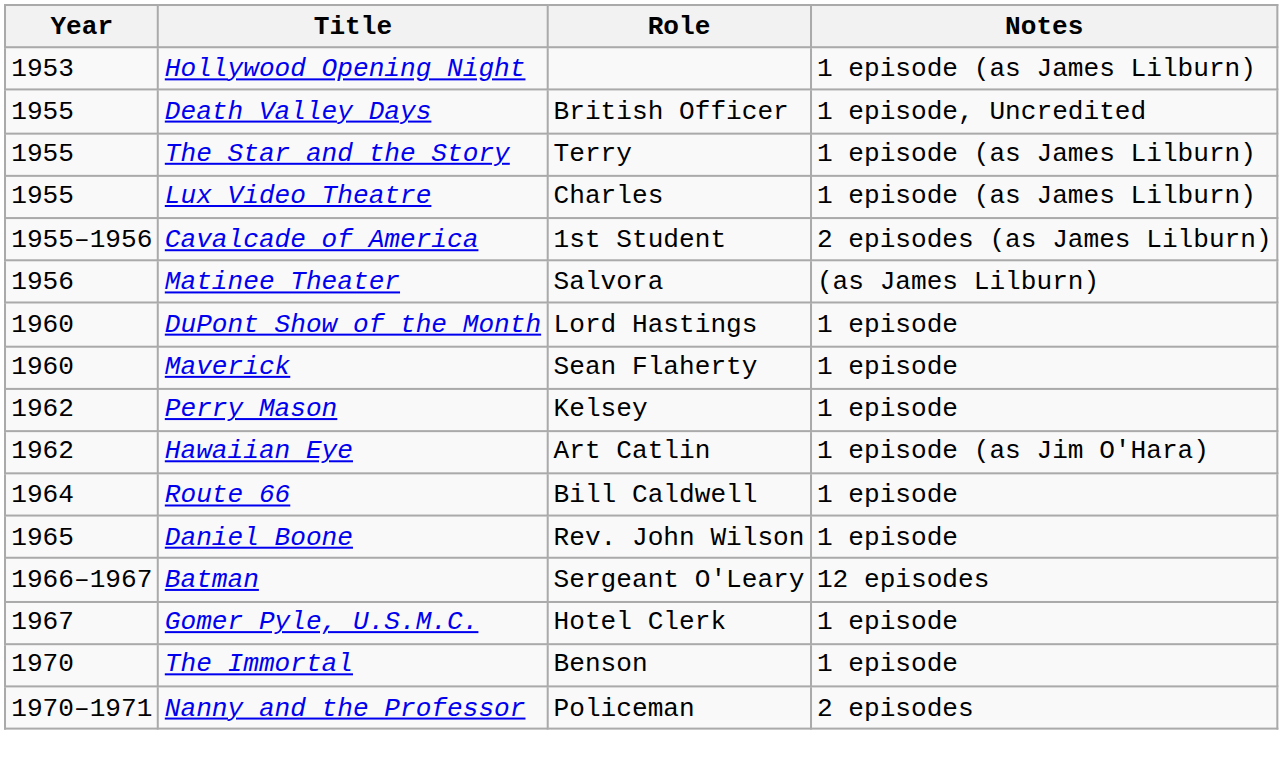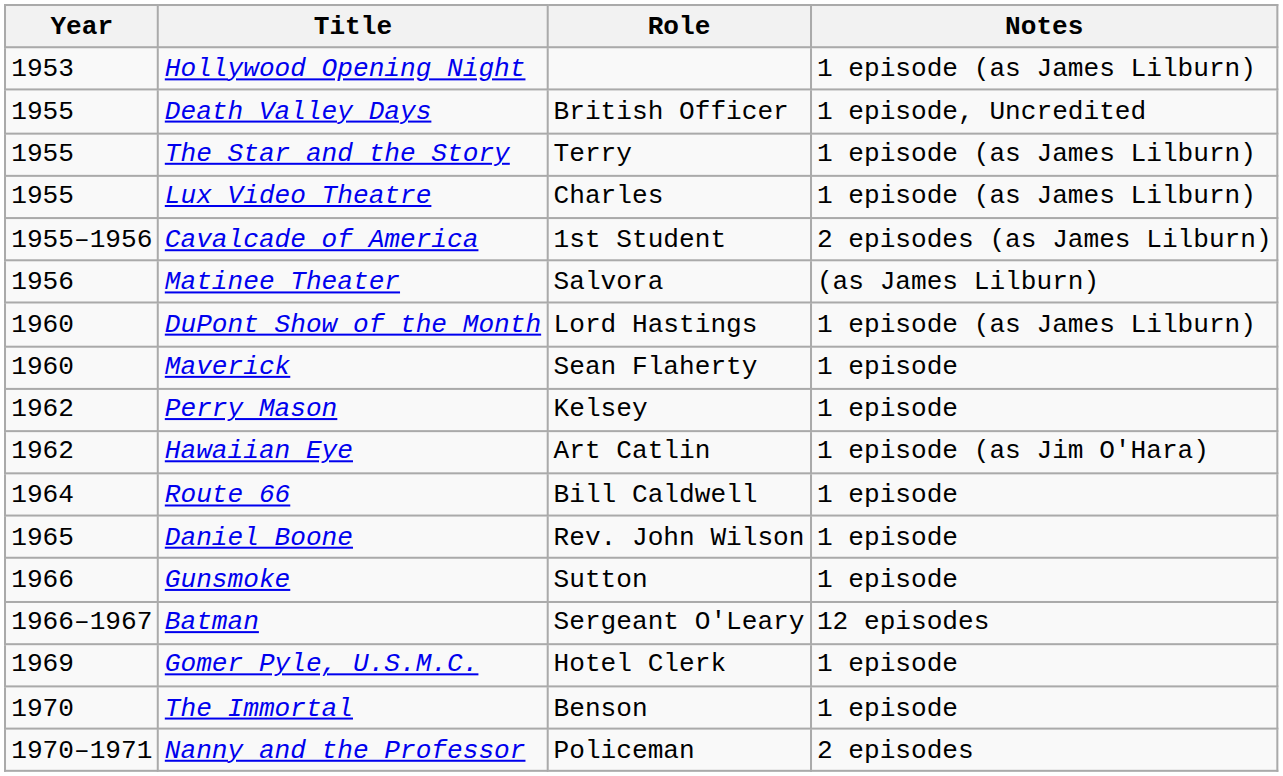DuPont Show of the Month | Notes: 1 episode -> 1 episode (as James Lilburn)
+ row: 1966 | Gunsmoke | Sutton | 1 episode
Gomer Pyle, U.S.M.C. | Year: 1967 -> 1969
